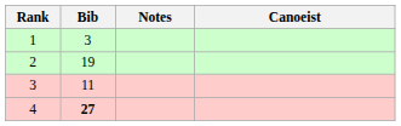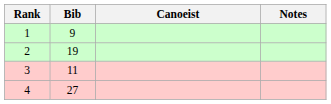columns swapped: Canoeist <-> Notes
1 | Bib: 3 -> 9
4 | Bib: bold -> normal
